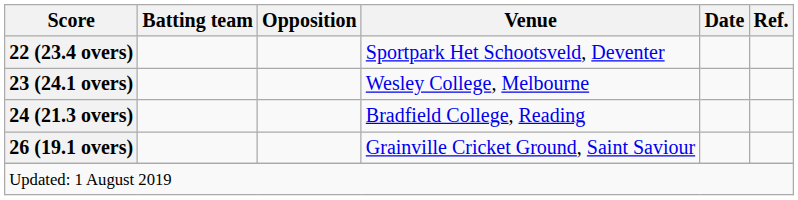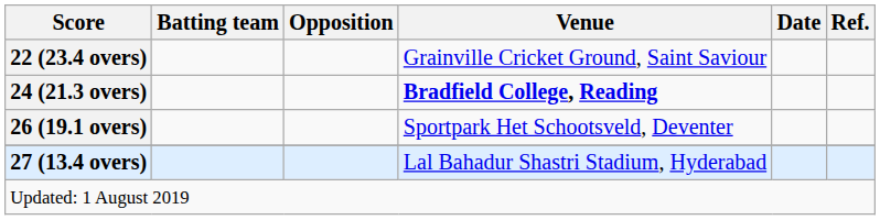22 (23.4 overs) | Venue: Sportpark Het Schootsveld, Deventer -> Grainville Cricket Ground, Saint Saviour
- row: 23 (24.1 overs) | Wesley College, Melbourne
24 (21.3 overs) | Venue: normal -> bold
26 (19.1 overs) | Venue: Grainville Cricket Ground, Saint Saviour -> Sportpark Het Schootsveld, Deventer
+ row: 27 (13.4 overs) | Lal Bahadur Shastri Stadium, Hyderabad
